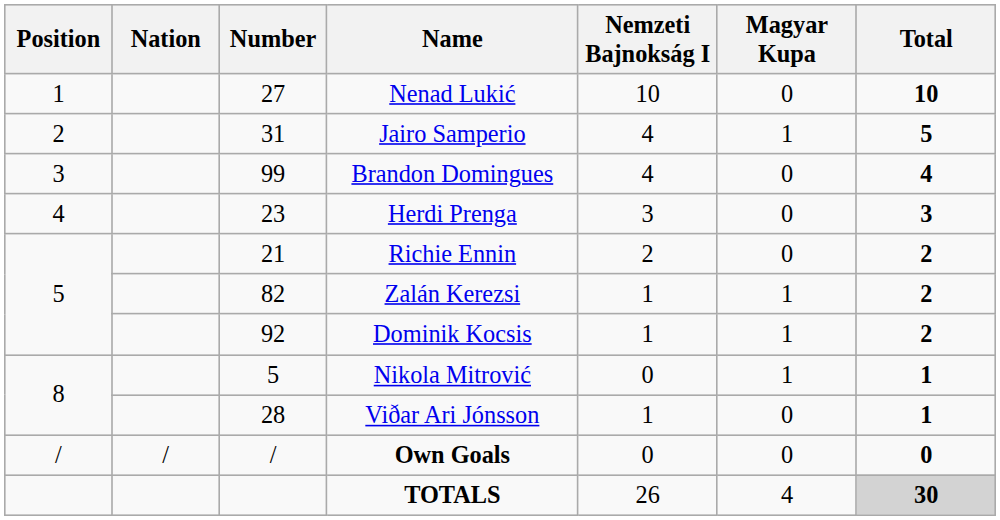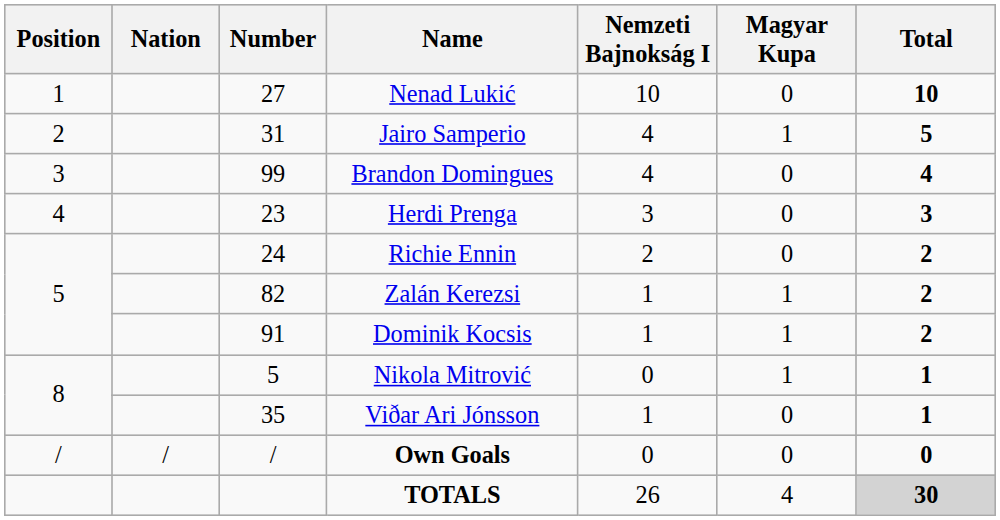Richie Ennin | Number: 21 -> 24
Dominik Kocsis | Number: 92 -> 91
Viðar Ari Jónsson | Number: 28 -> 35
